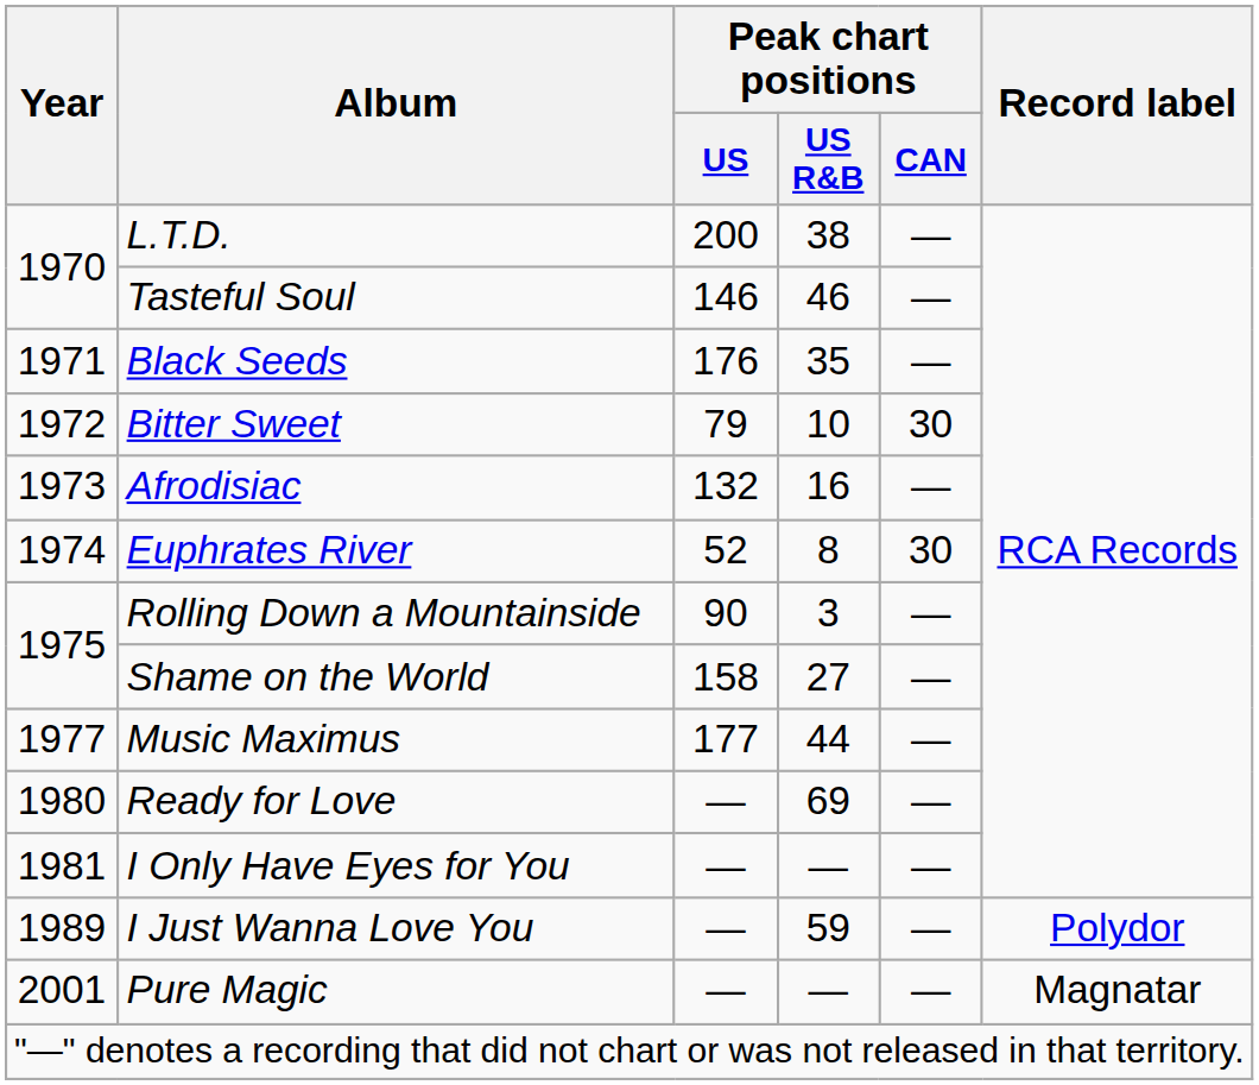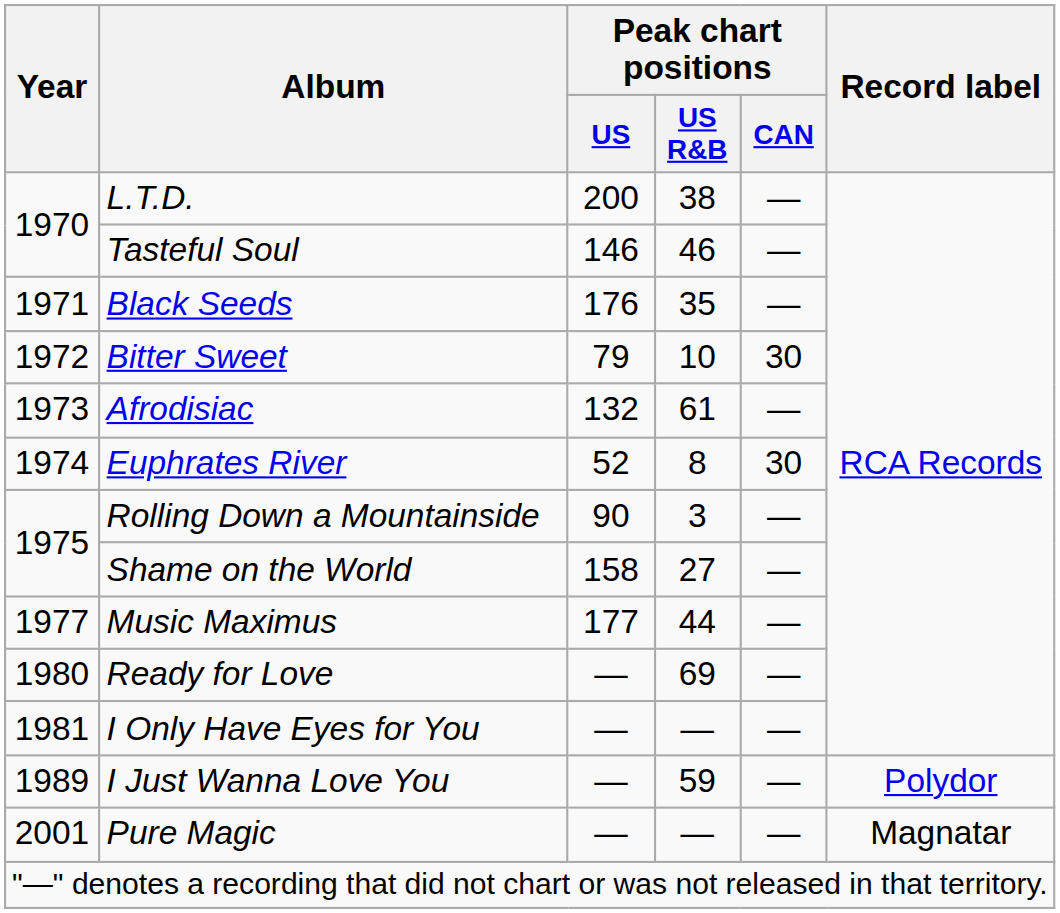Afrodisiac | Peak chart positions / US R&B: 16 -> 61
